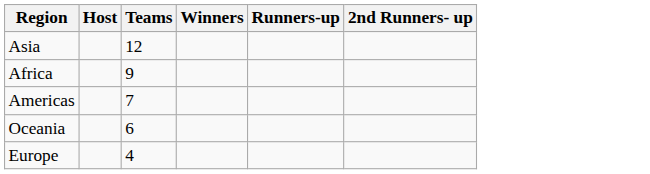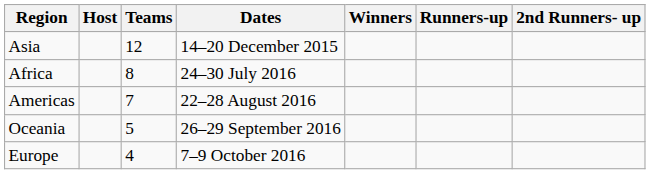+ column: Dates | 14–20 December 2015 | 24–30 July 2016 | 22–28 August 2016 | 26–29 September 2016 | 7–9 October 2016
Africa | Teams: 9 -> 8
Oceania | Teams: 6 -> 5
